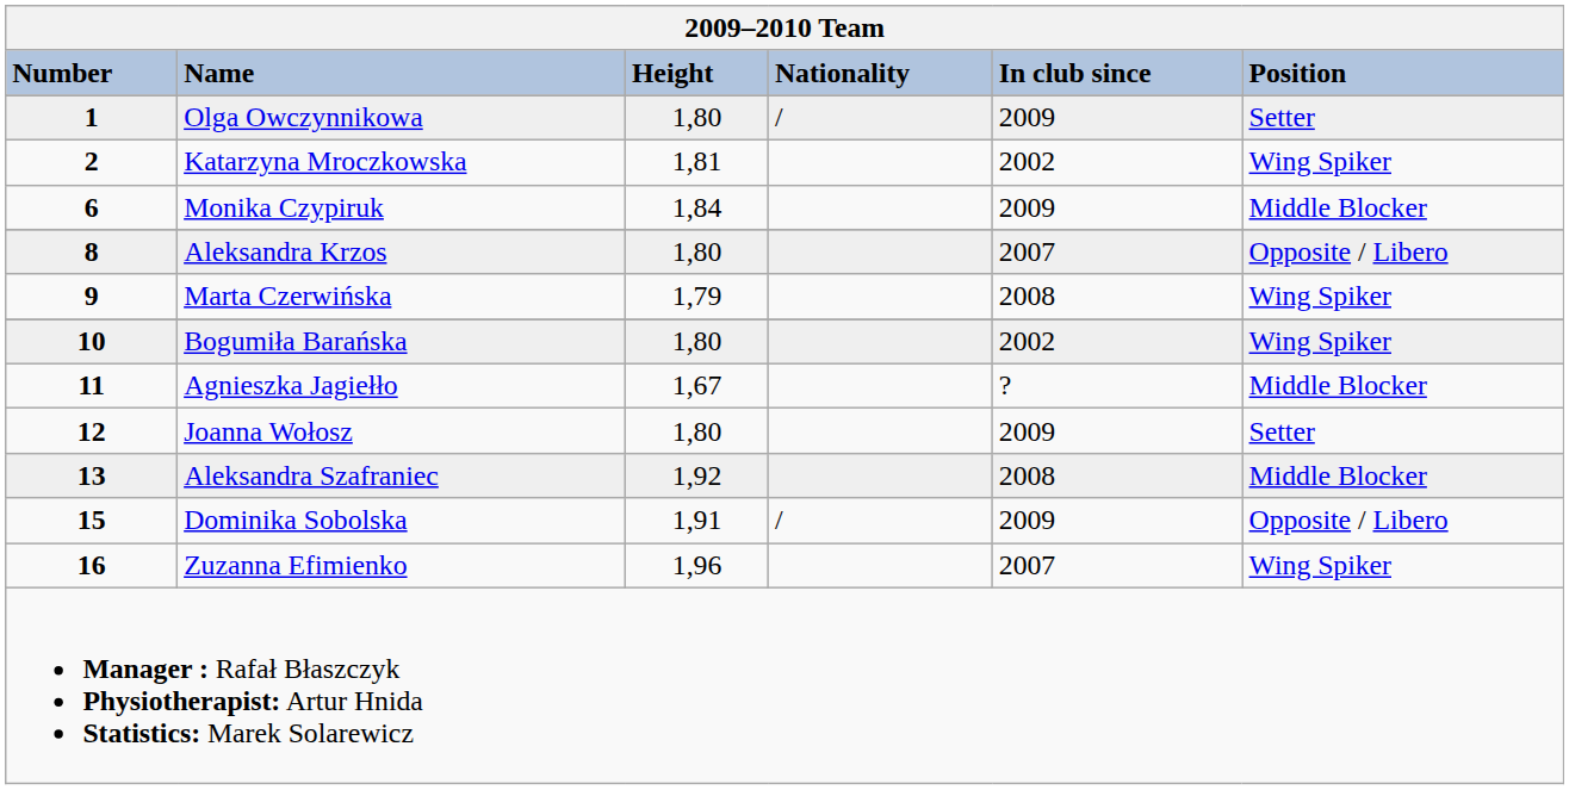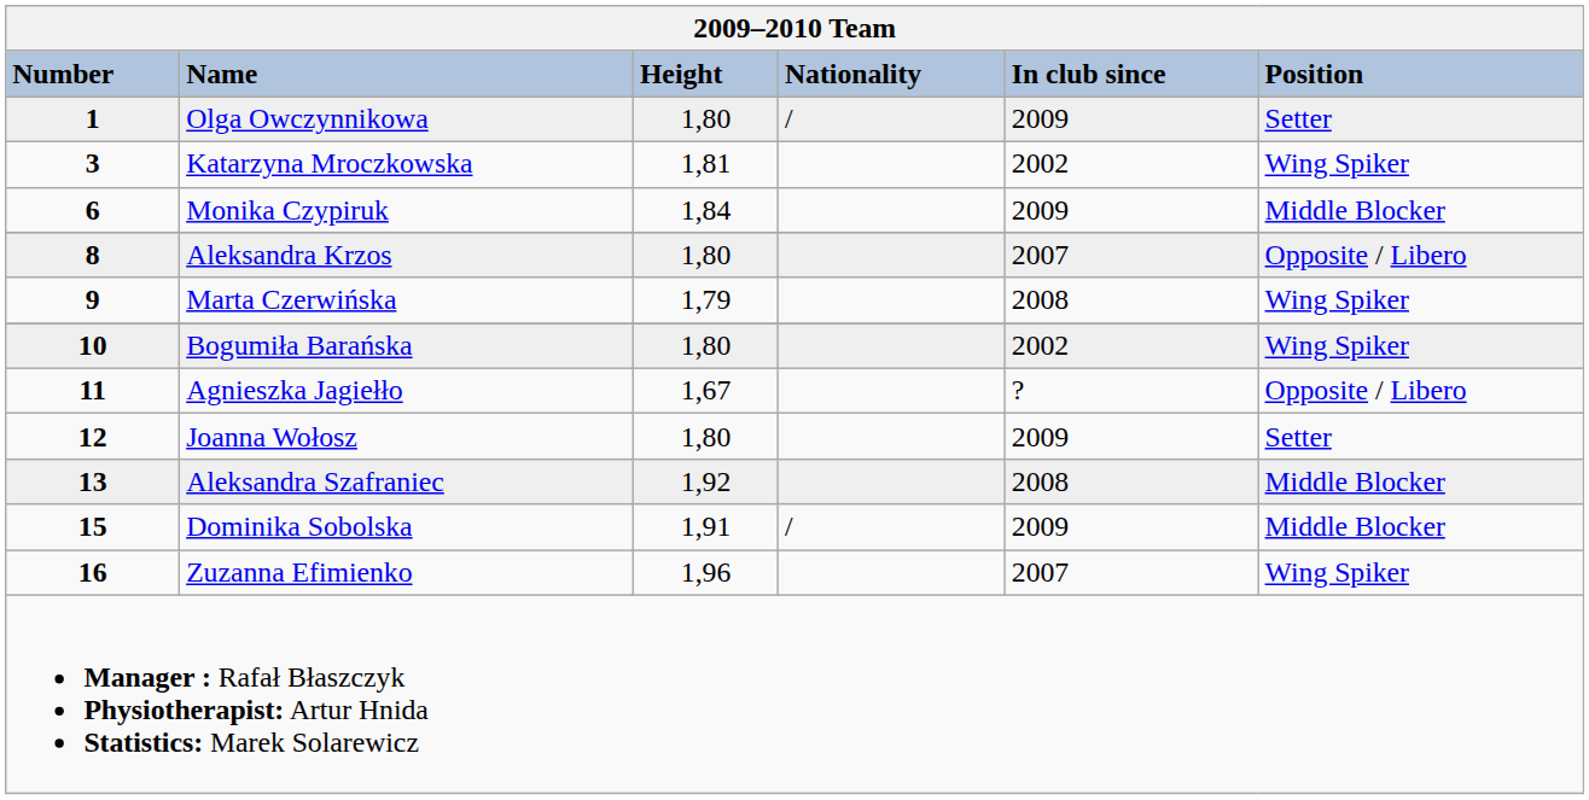Katarzyna Mroczkowska | Number: 2 -> 3
Agnieszka Jagiełło | Position: Middle Blocker -> Opposite / Libero
Dominika Sobolska | Position: Opposite / Libero -> Middle Blocker
